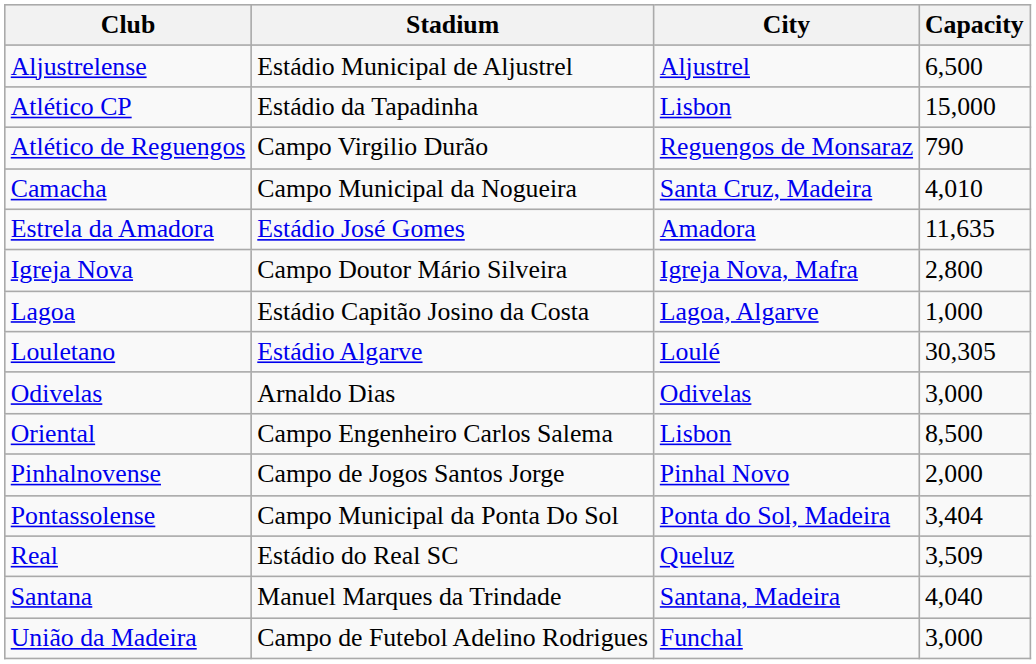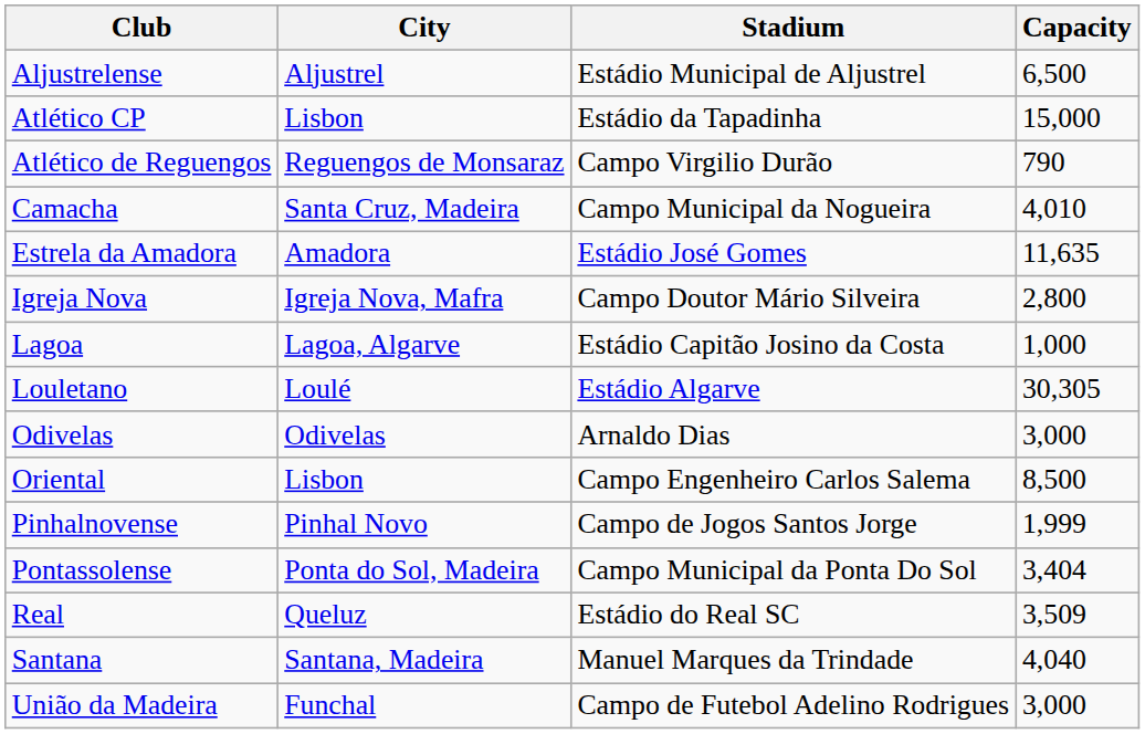columns swapped: City <-> Stadium
Pinhalnovense | Capacity: 2,000 -> 1,999
